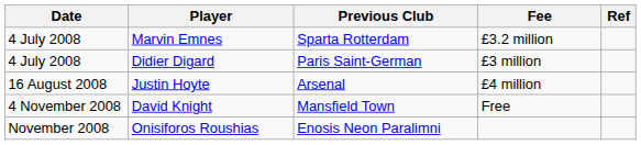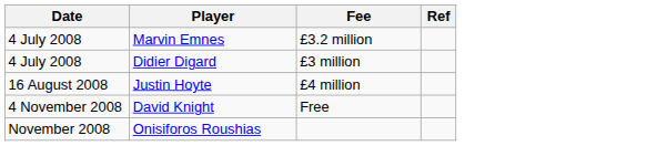- column: Previous Club | Sparta Rotterdam | Paris Saint-German | Arsenal | Mansfield Town | Enosis Neon Paralimni
